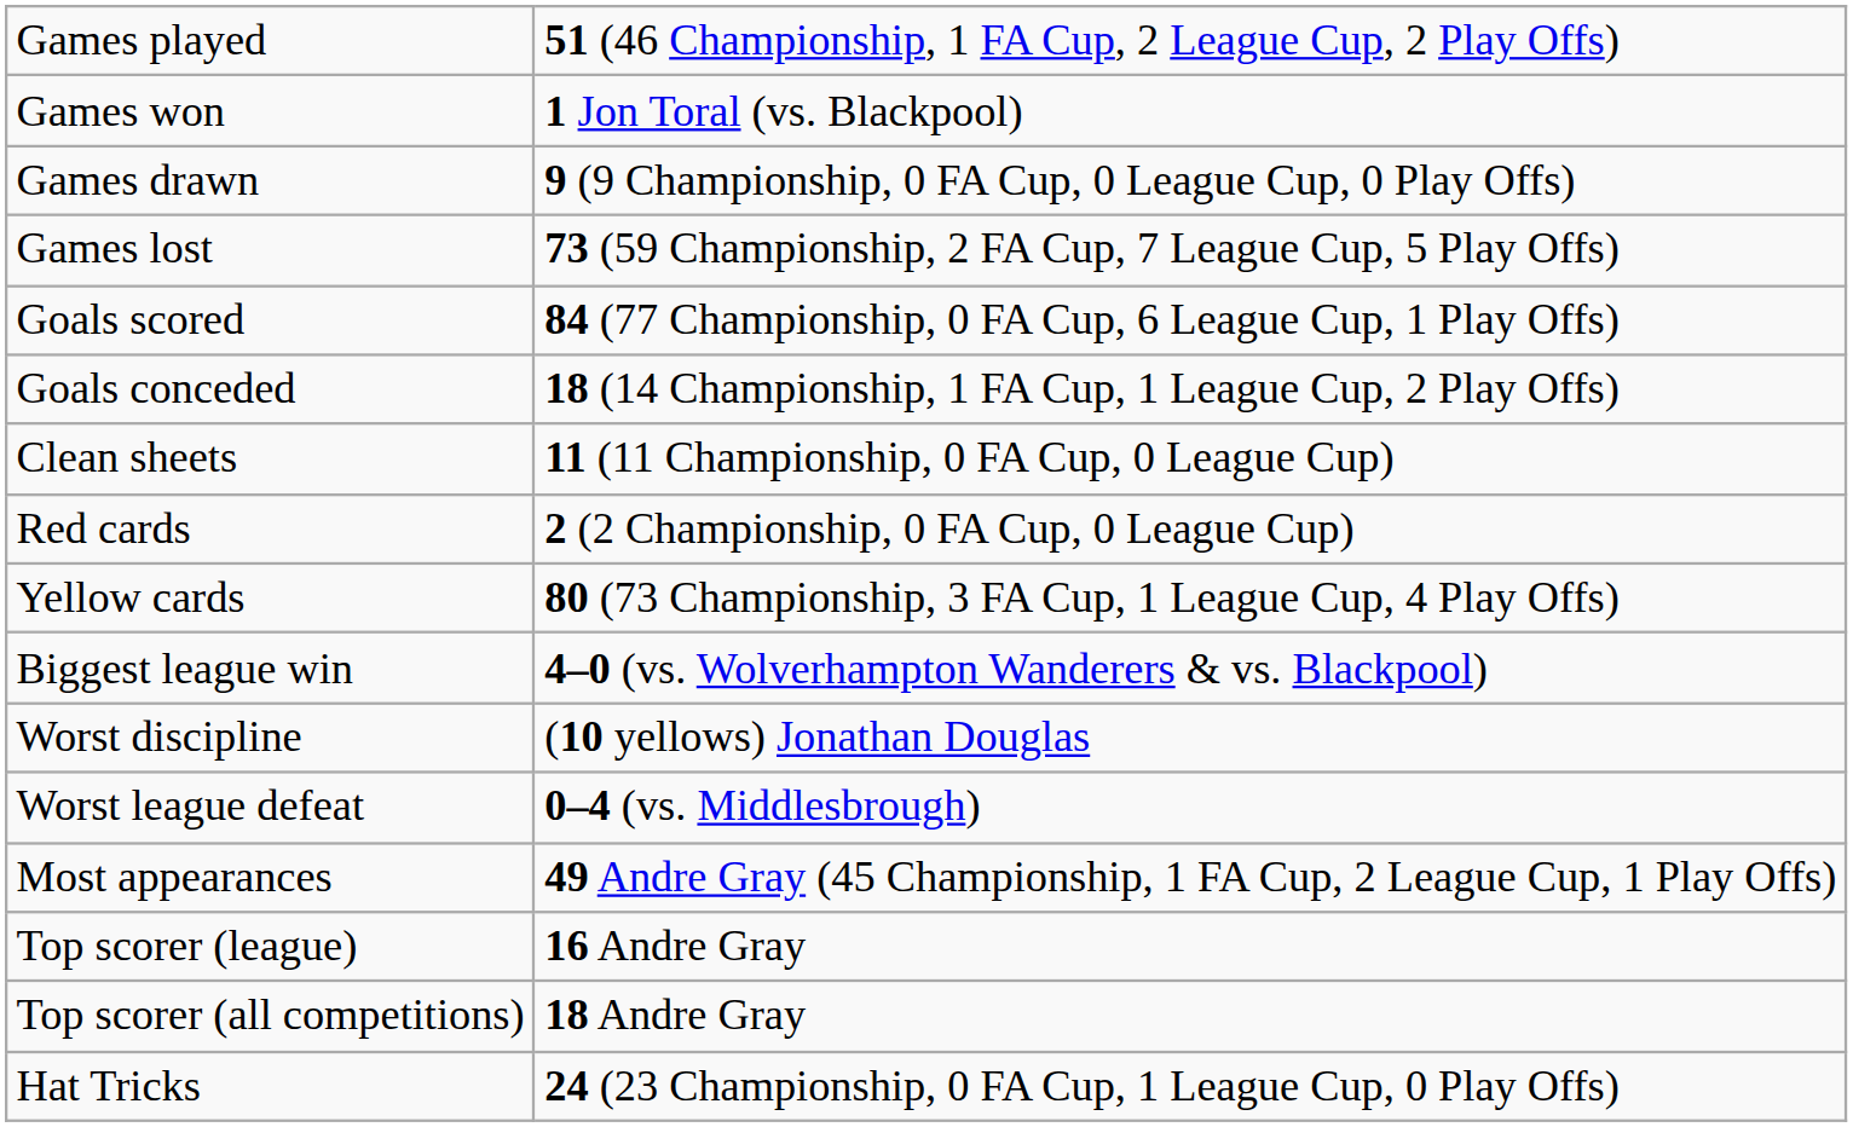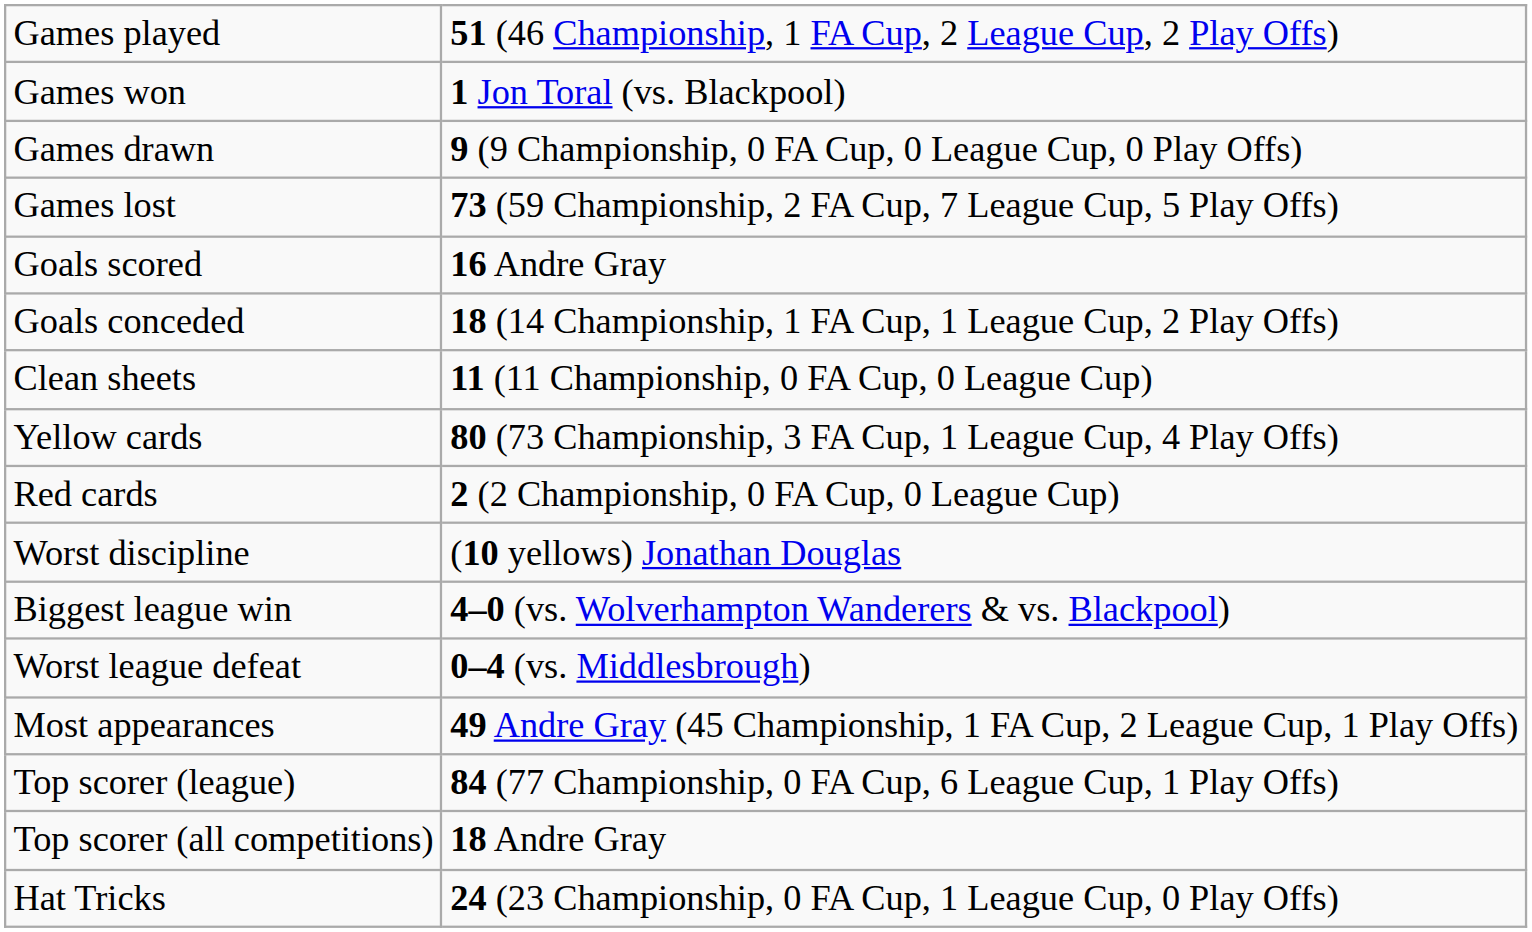Goals scored | column 2: 84 (77 Championship, 0 FA Cup, 6 League Cup, 1 Play Offs) -> 16 Andre Gray
rows swapped: Yellow cards <-> Red cards
rows swapped: Worst discipline <-> Biggest league win
Top scorer (league) | column 2: 16 Andre Gray -> 84 (77 Championship, 0 FA Cup, 6 League Cup, 1 Play Offs)
